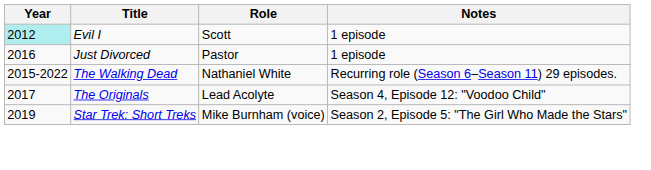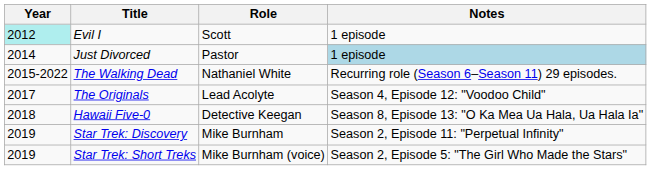Just Divorced | Year: 2016 -> 2014
Just Divorced | Notes: no background -> lightblue background
+ row: 2018 | Hawaii Five-0 | Detective Keegan | Season 8, Episode 13: "O Ka Mea Ua Hala, Ua Hala Ia"
+ row: 2019 | Star Trek: Discovery | Mike Burnham | Season 2, Episode 11: "Perpetual Infinity"
